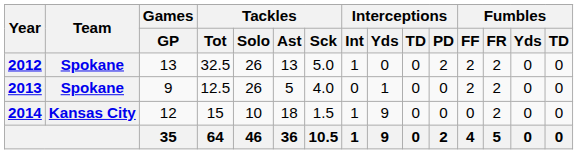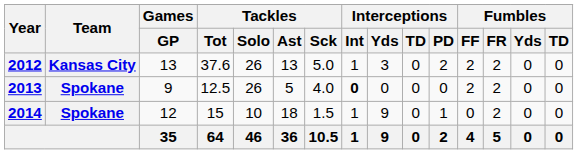2012 | Team: Spokane -> Kansas City
2012 | Tackles / Tot: 32.5 -> 37.6
2012 | Interceptions / Yds: 0 -> 3
2013 | Interceptions / Int: normal -> bold
2013 | Interceptions / Yds: 1 -> 0
2014 | Team: Kansas City -> Spokane
2014 | Interceptions / PD: 0 -> 1
